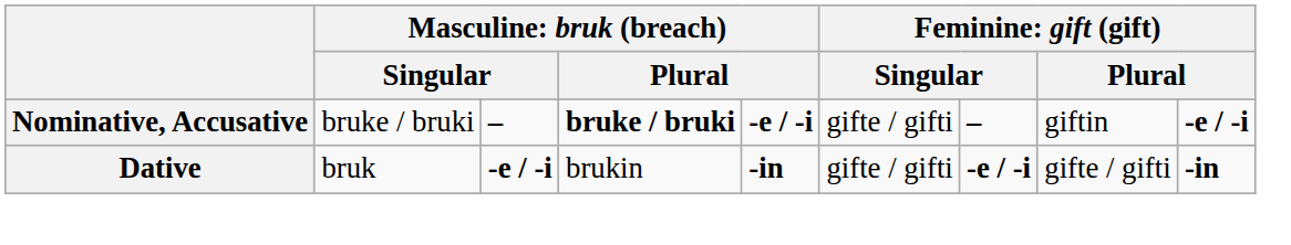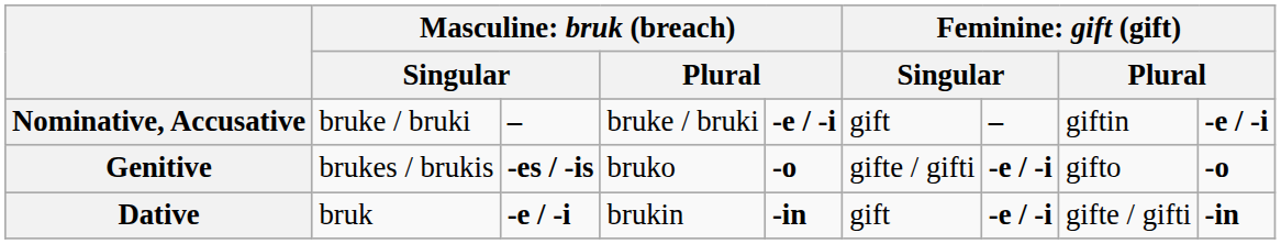Nominative, Accusative | column 4: bold -> normal
Nominative, Accusative | column 6: gifte / gifti -> gift
+ row: Genitive | brukes / brukis | -es / -is | bruko | -o | gifte / gifti | -e / -i | gifto | -o
Dative | column 6: gifte / gifti -> gift
